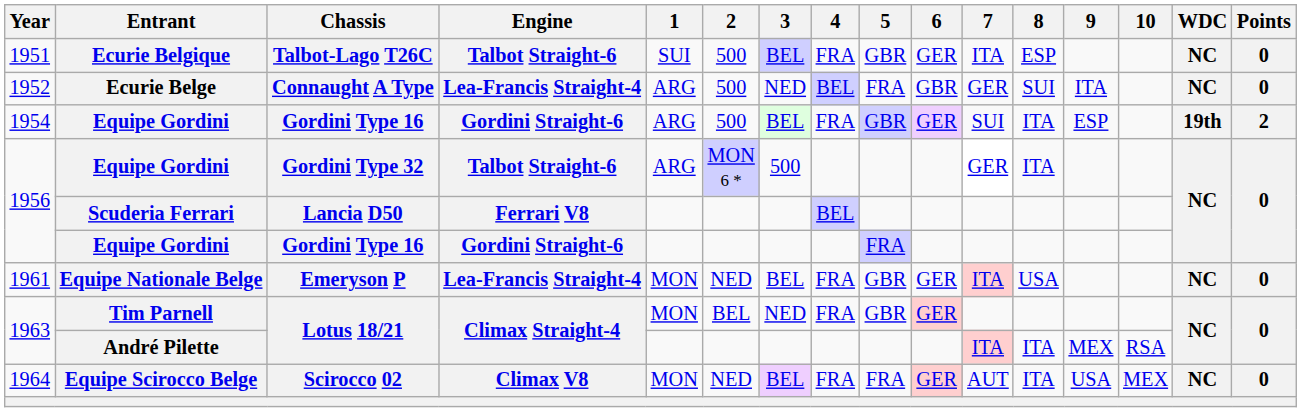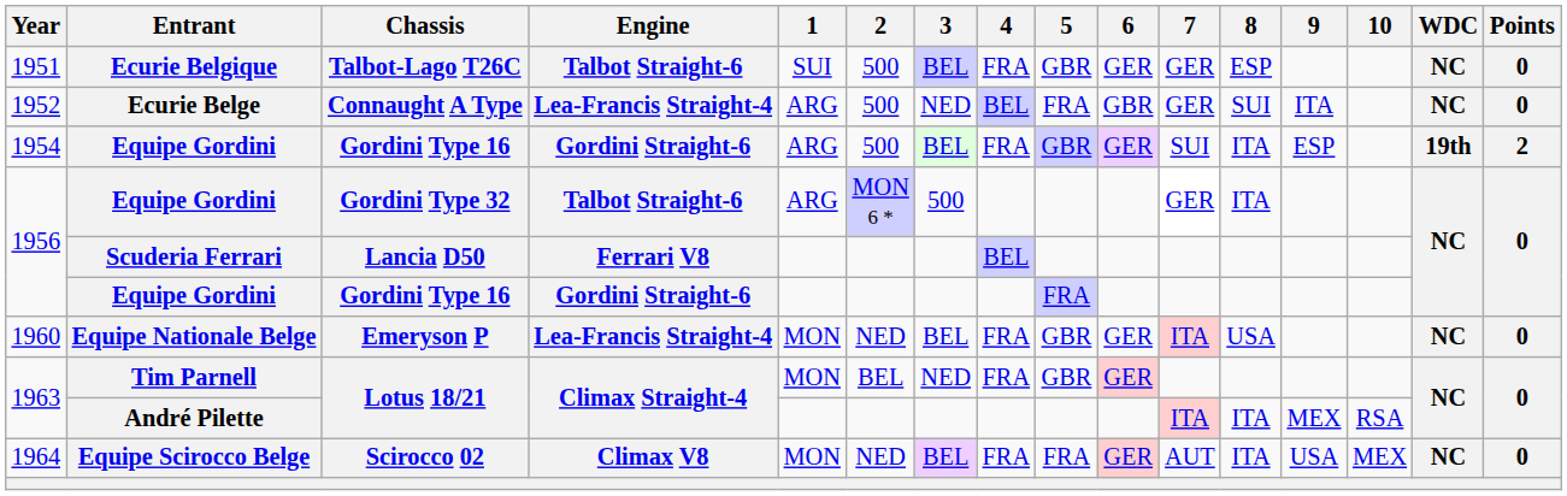Ecurie Belgique | 7: ITA -> GER
Equipe Nationale Belge | Year: 1961 -> 1960
